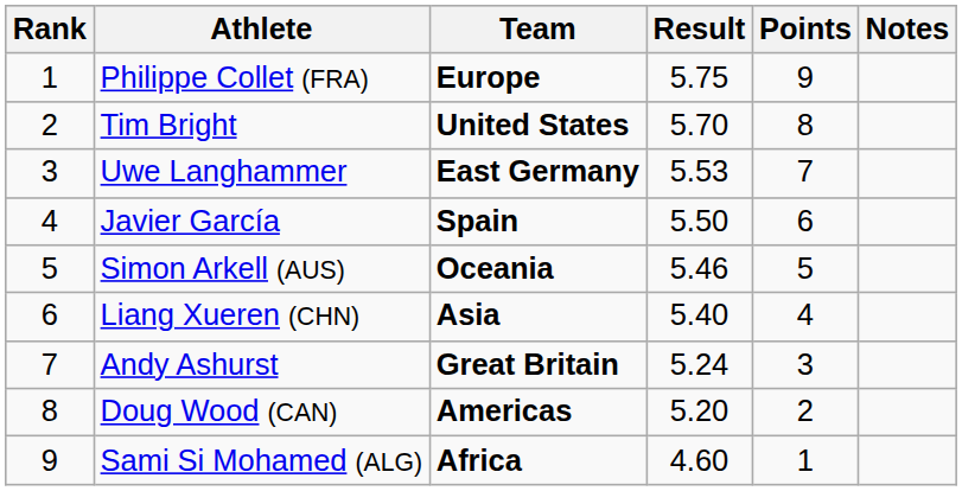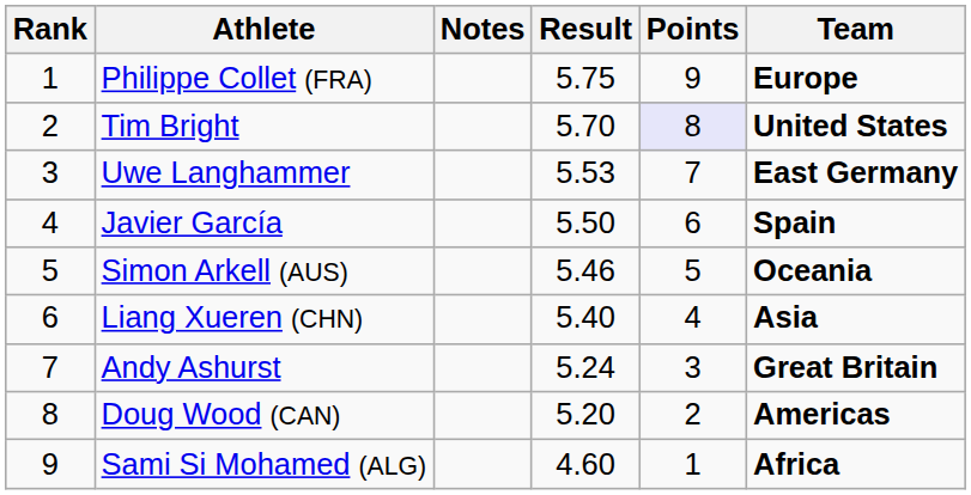columns swapped: Team <-> Notes
Tim Bright | Points: no background -> lavender background
